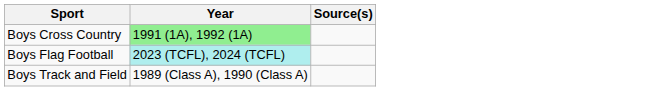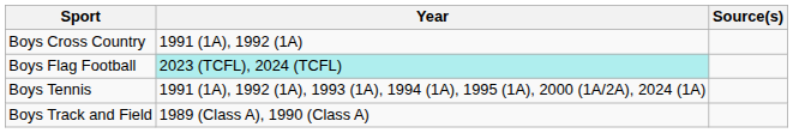Boys Cross Country | Year: lightgreen background -> no background
+ row: Boys Tennis | 1991 (1A), 1992 (1A), 1993 (1A), 1994 (1A), 1995 (1A), 2000 (1A/2A), 2024 (1A)
